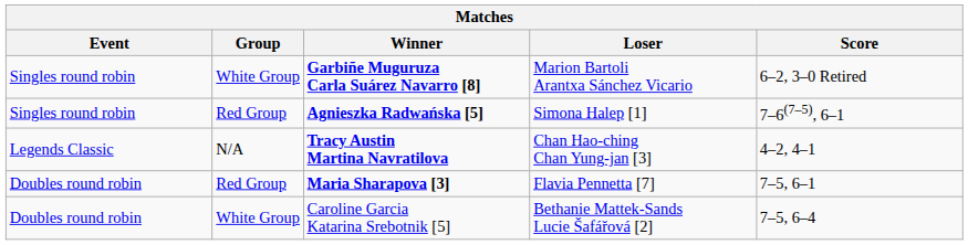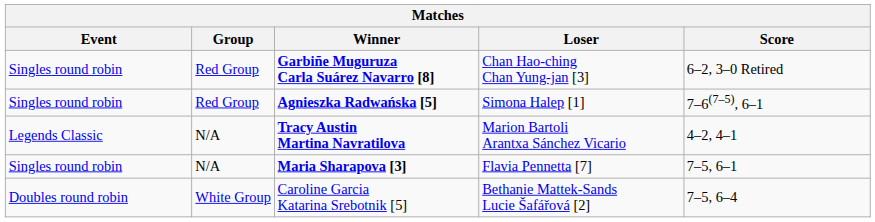Garbiñe Muguruza Carla Suárez Navarro [8] | Group: White Group -> Red Group
Garbiñe Muguruza Carla Suárez Navarro [8] | Loser: Marion Bartoli Arantxa Sánchez Vicario -> Chan Hao-ching Chan Yung-jan [3]
Tracy Austin Martina Navratilova | Loser: Chan Hao-ching Chan Yung-jan [3] -> Marion Bartoli Arantxa Sánchez Vicario
Maria Sharapova [3] | Event: Doubles round robin -> Singles round robin
Maria Sharapova [3] | Group: Red Group -> N/A
